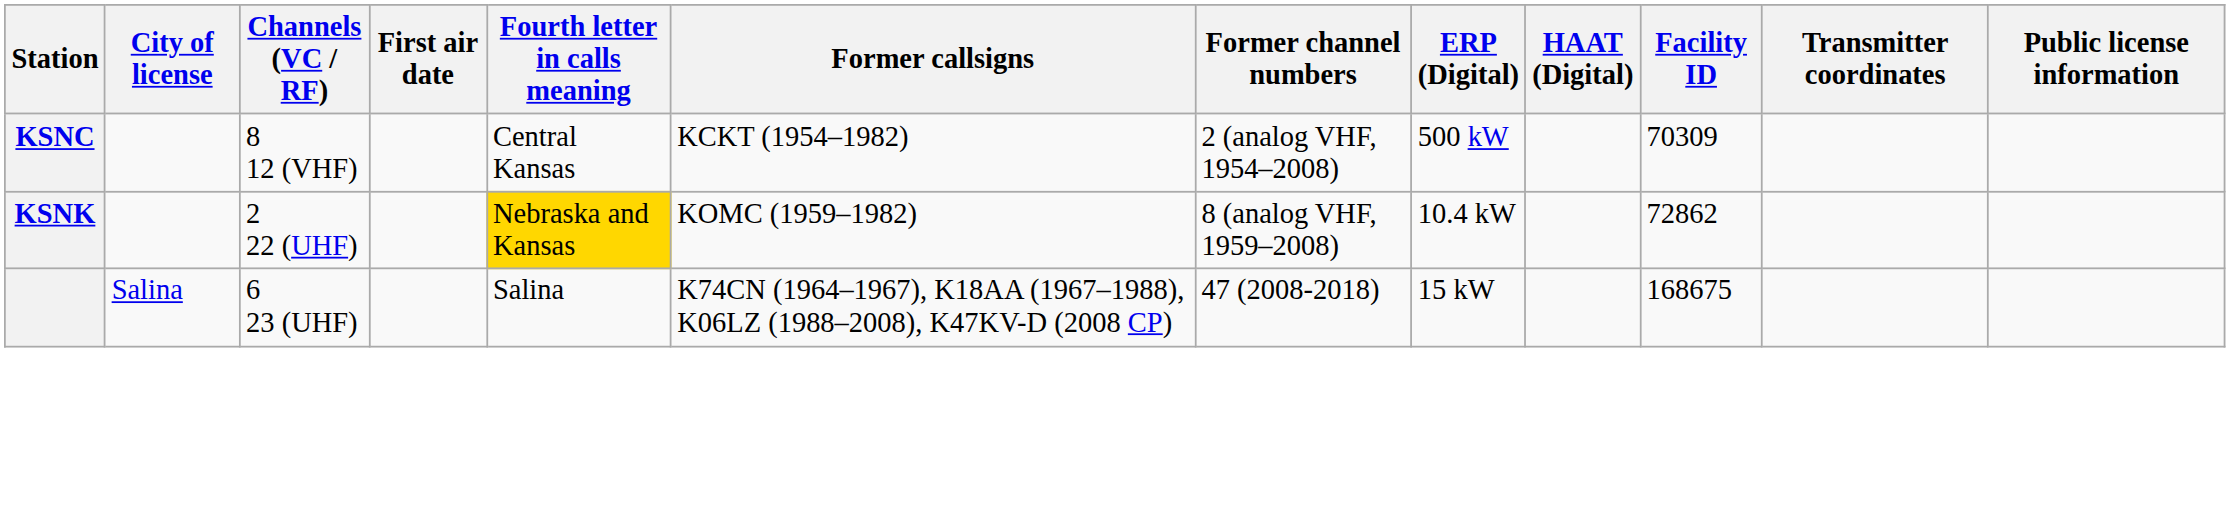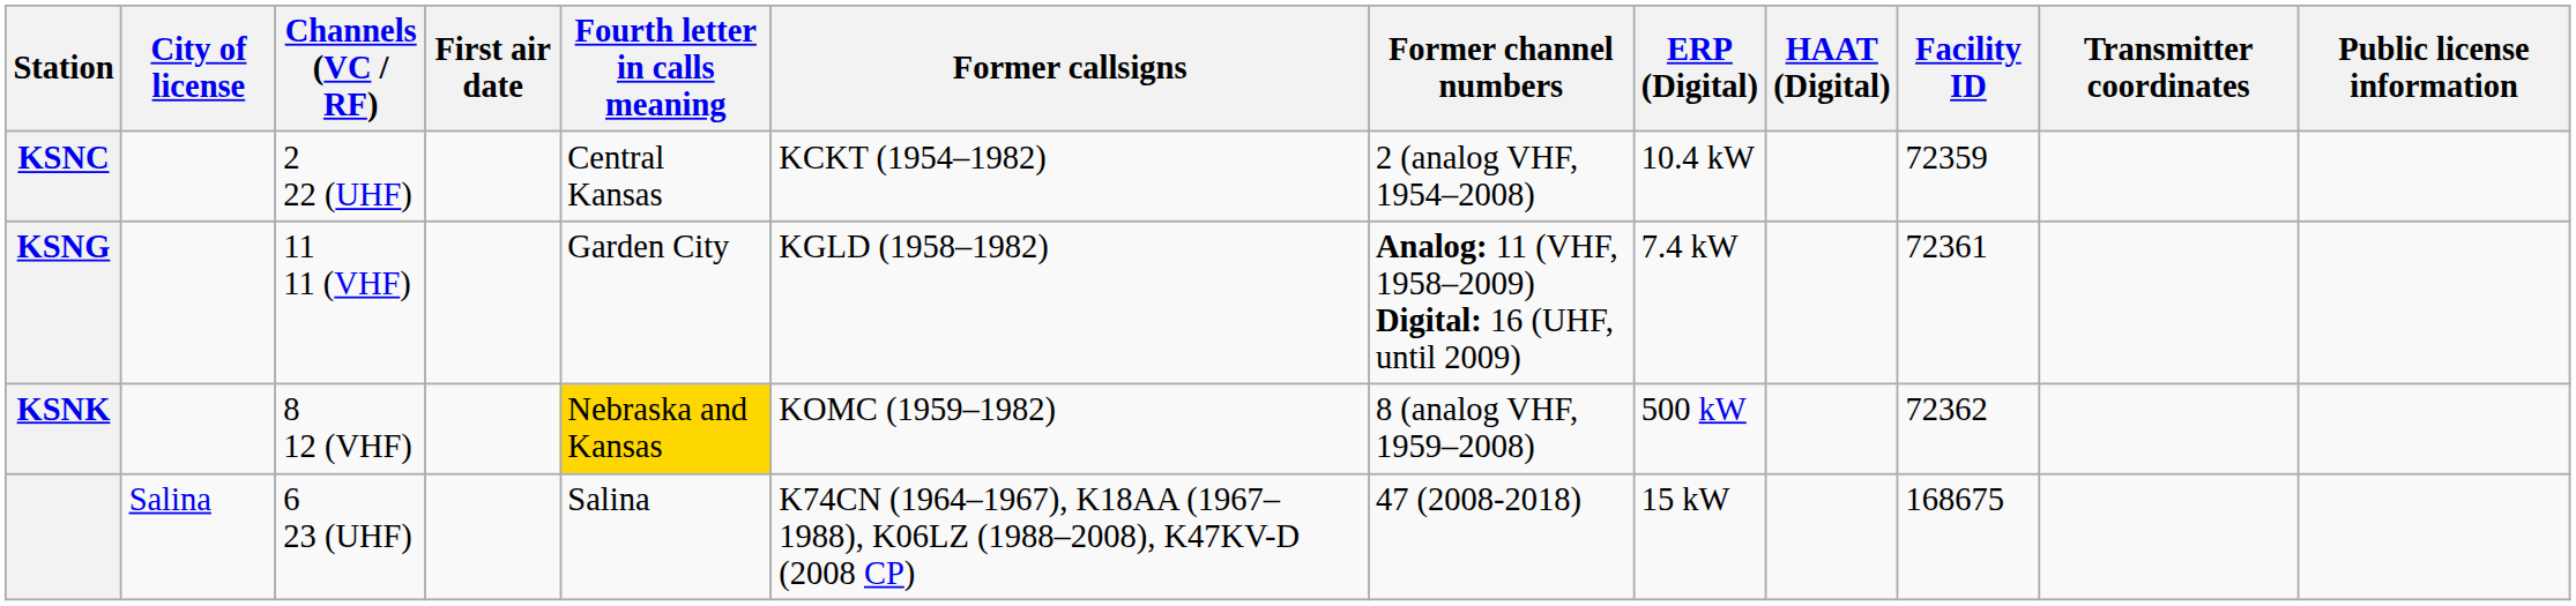KSNC | Channels (VC / RF): 8 12 (VHF) -> 2 22 (UHF)
KSNC | ERP (Digital): 500 kW -> 10.4 kW
KSNC | Facility ID: 70309 -> 72359
+ row: KSNG | 11 11 (VHF) | Garden City | KGLD (1958–1982) | Analog: 11 (VHF, 1958–2009) Digital: 16 (UHF, until 2009) | 7.4 kW | 72361
KSNK | Channels (VC / RF): 2 22 (UHF) -> 8 12 (VHF)
KSNK | ERP (Digital): 10.4 kW -> 500 kW
KSNK | Facility ID: 72862 -> 72362
